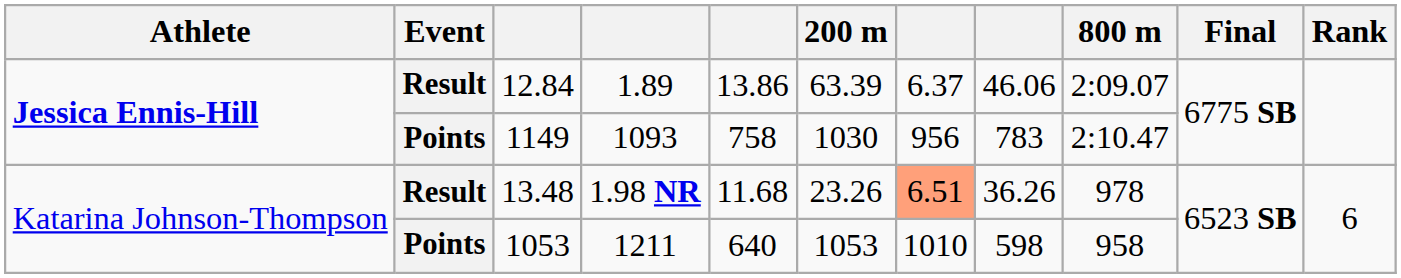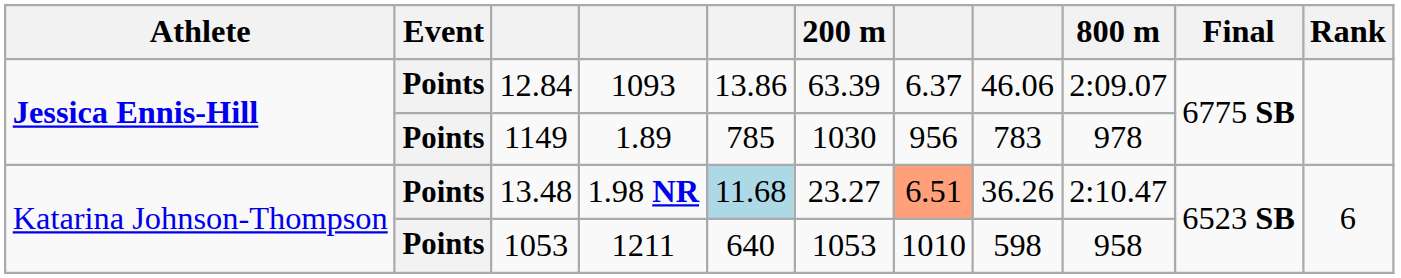12.84 | Event: Result -> Points
12.84 | column 4: 1.89 -> 1093
1149 | column 4: 1093 -> 1.89
1149 | column 5: 758 -> 785
1149 | 800 m: 2:10.47 -> 978
13.48 | Event: Result -> Points
13.48 | column 5: no background -> lightblue background
13.48 | 200 m: 23.26 -> 23.27
13.48 | 800 m: 978 -> 2:10.47
